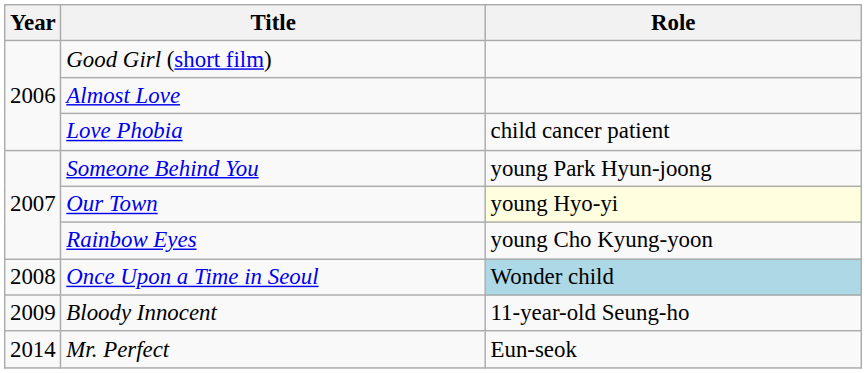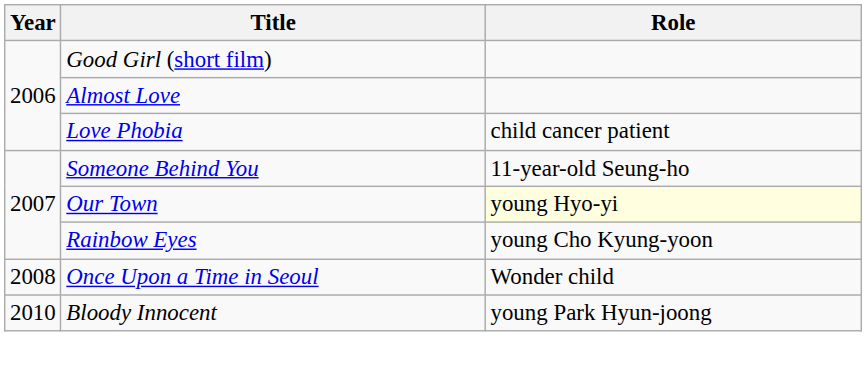Someone Behind You | Role: young Park Hyun-joong -> 11-year-old Seung-ho
Once Upon a Time in Seoul | Role: lightblue background -> no background
Bloody Innocent | Year: 2009 -> 2010
Bloody Innocent | Role: 11-year-old Seung-ho -> young Park Hyun-joong
- row: 2014 | Mr. Perfect | Eun-seok
